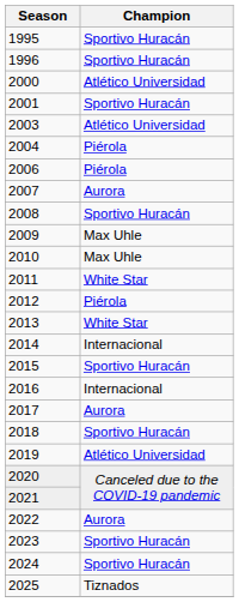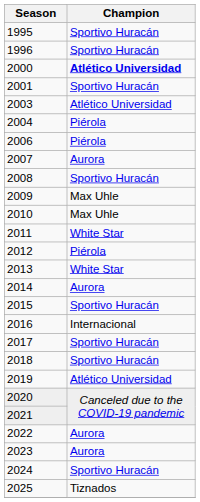2000 | Champion: normal -> bold
2014 | Champion: Internacional -> Aurora
2017 | Champion: Aurora -> Sportivo Huracán
2023 | Champion: Sportivo Huracán -> Aurora
